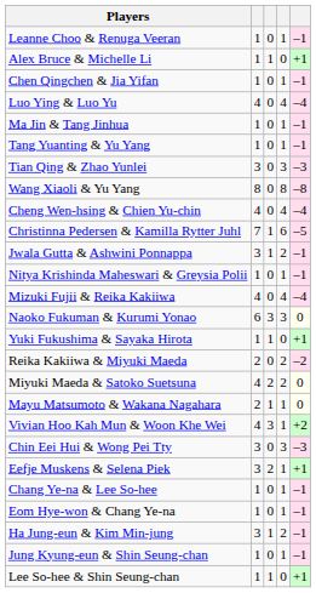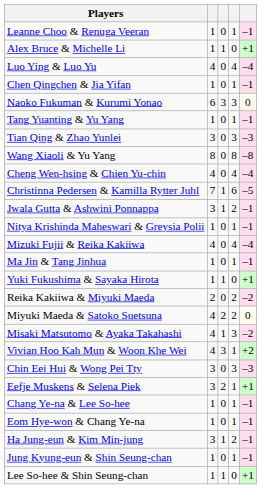rows swapped: Chen Qingchen & Jia Yifan <-> Luo Ying & Luo Yu
rows swapped: Ma Jin & Tang Jinhua <-> Naoko Fukuman & Kurumi Yonao
- row: Mayu Matsumoto & Wakana Nagahara | 2 | 1 | 1 | 0
+ row: Misaki Matsutomo & Ayaka Takahashi | 4 | 1 | 3 | –2
